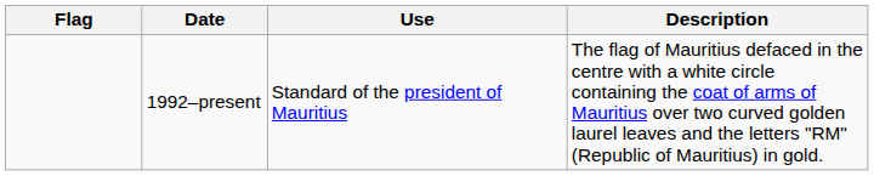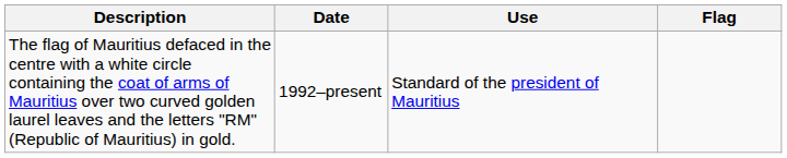columns swapped: Flag <-> Description
